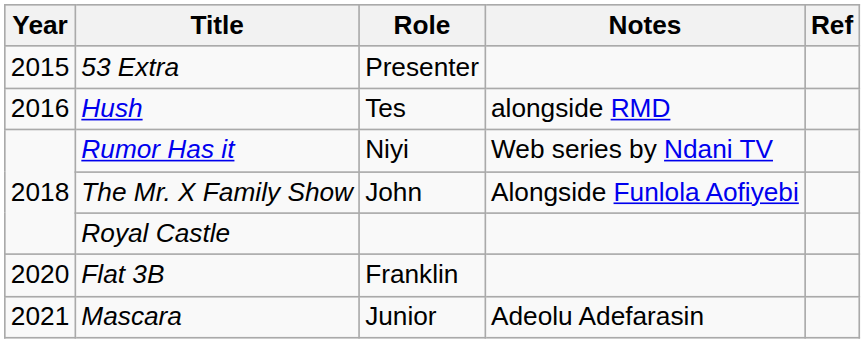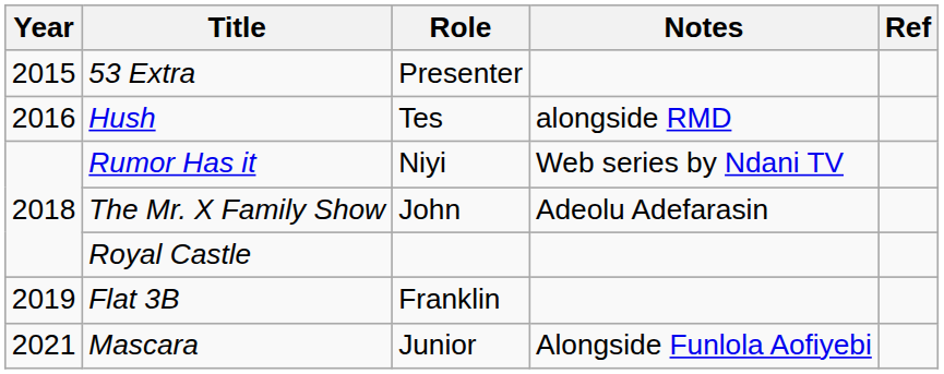The Mr. X Family Show | Notes: Alongside Funlola Aofiyebi -> Adeolu Adefarasin
Flat 3B | Year: 2020 -> 2019
Mascara | Notes: Adeolu Adefarasin -> Alongside Funlola Aofiyebi
